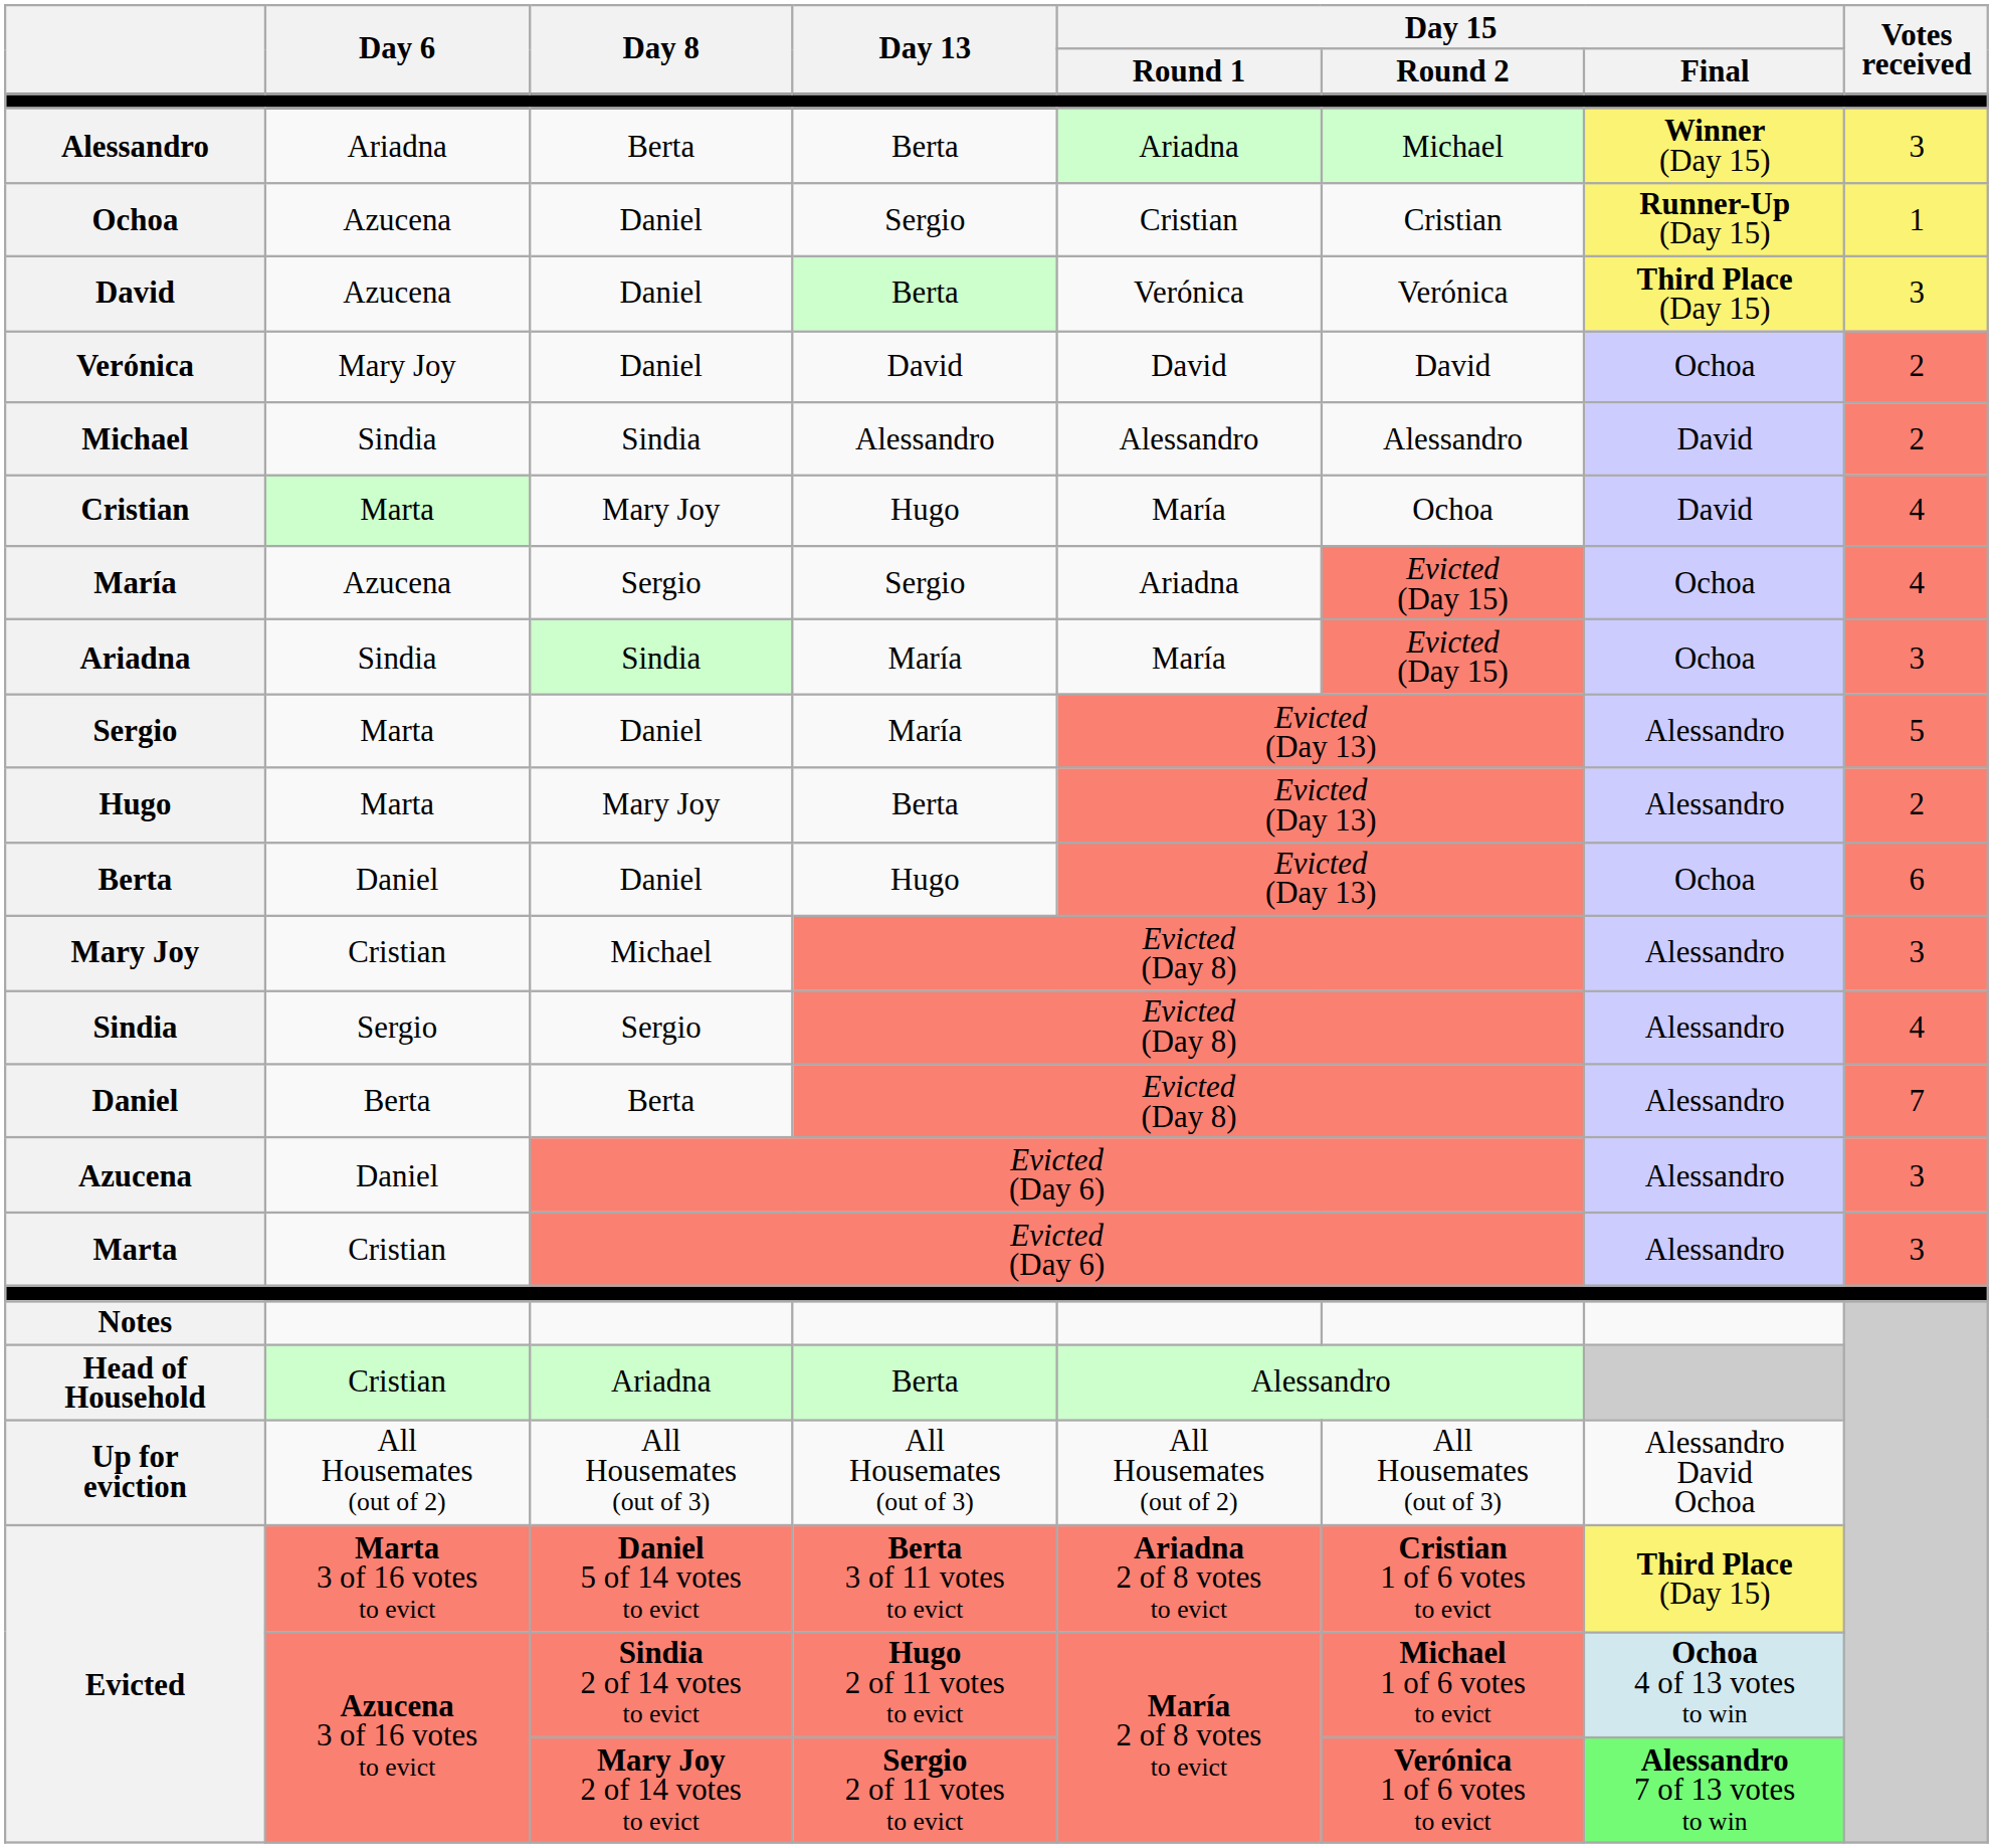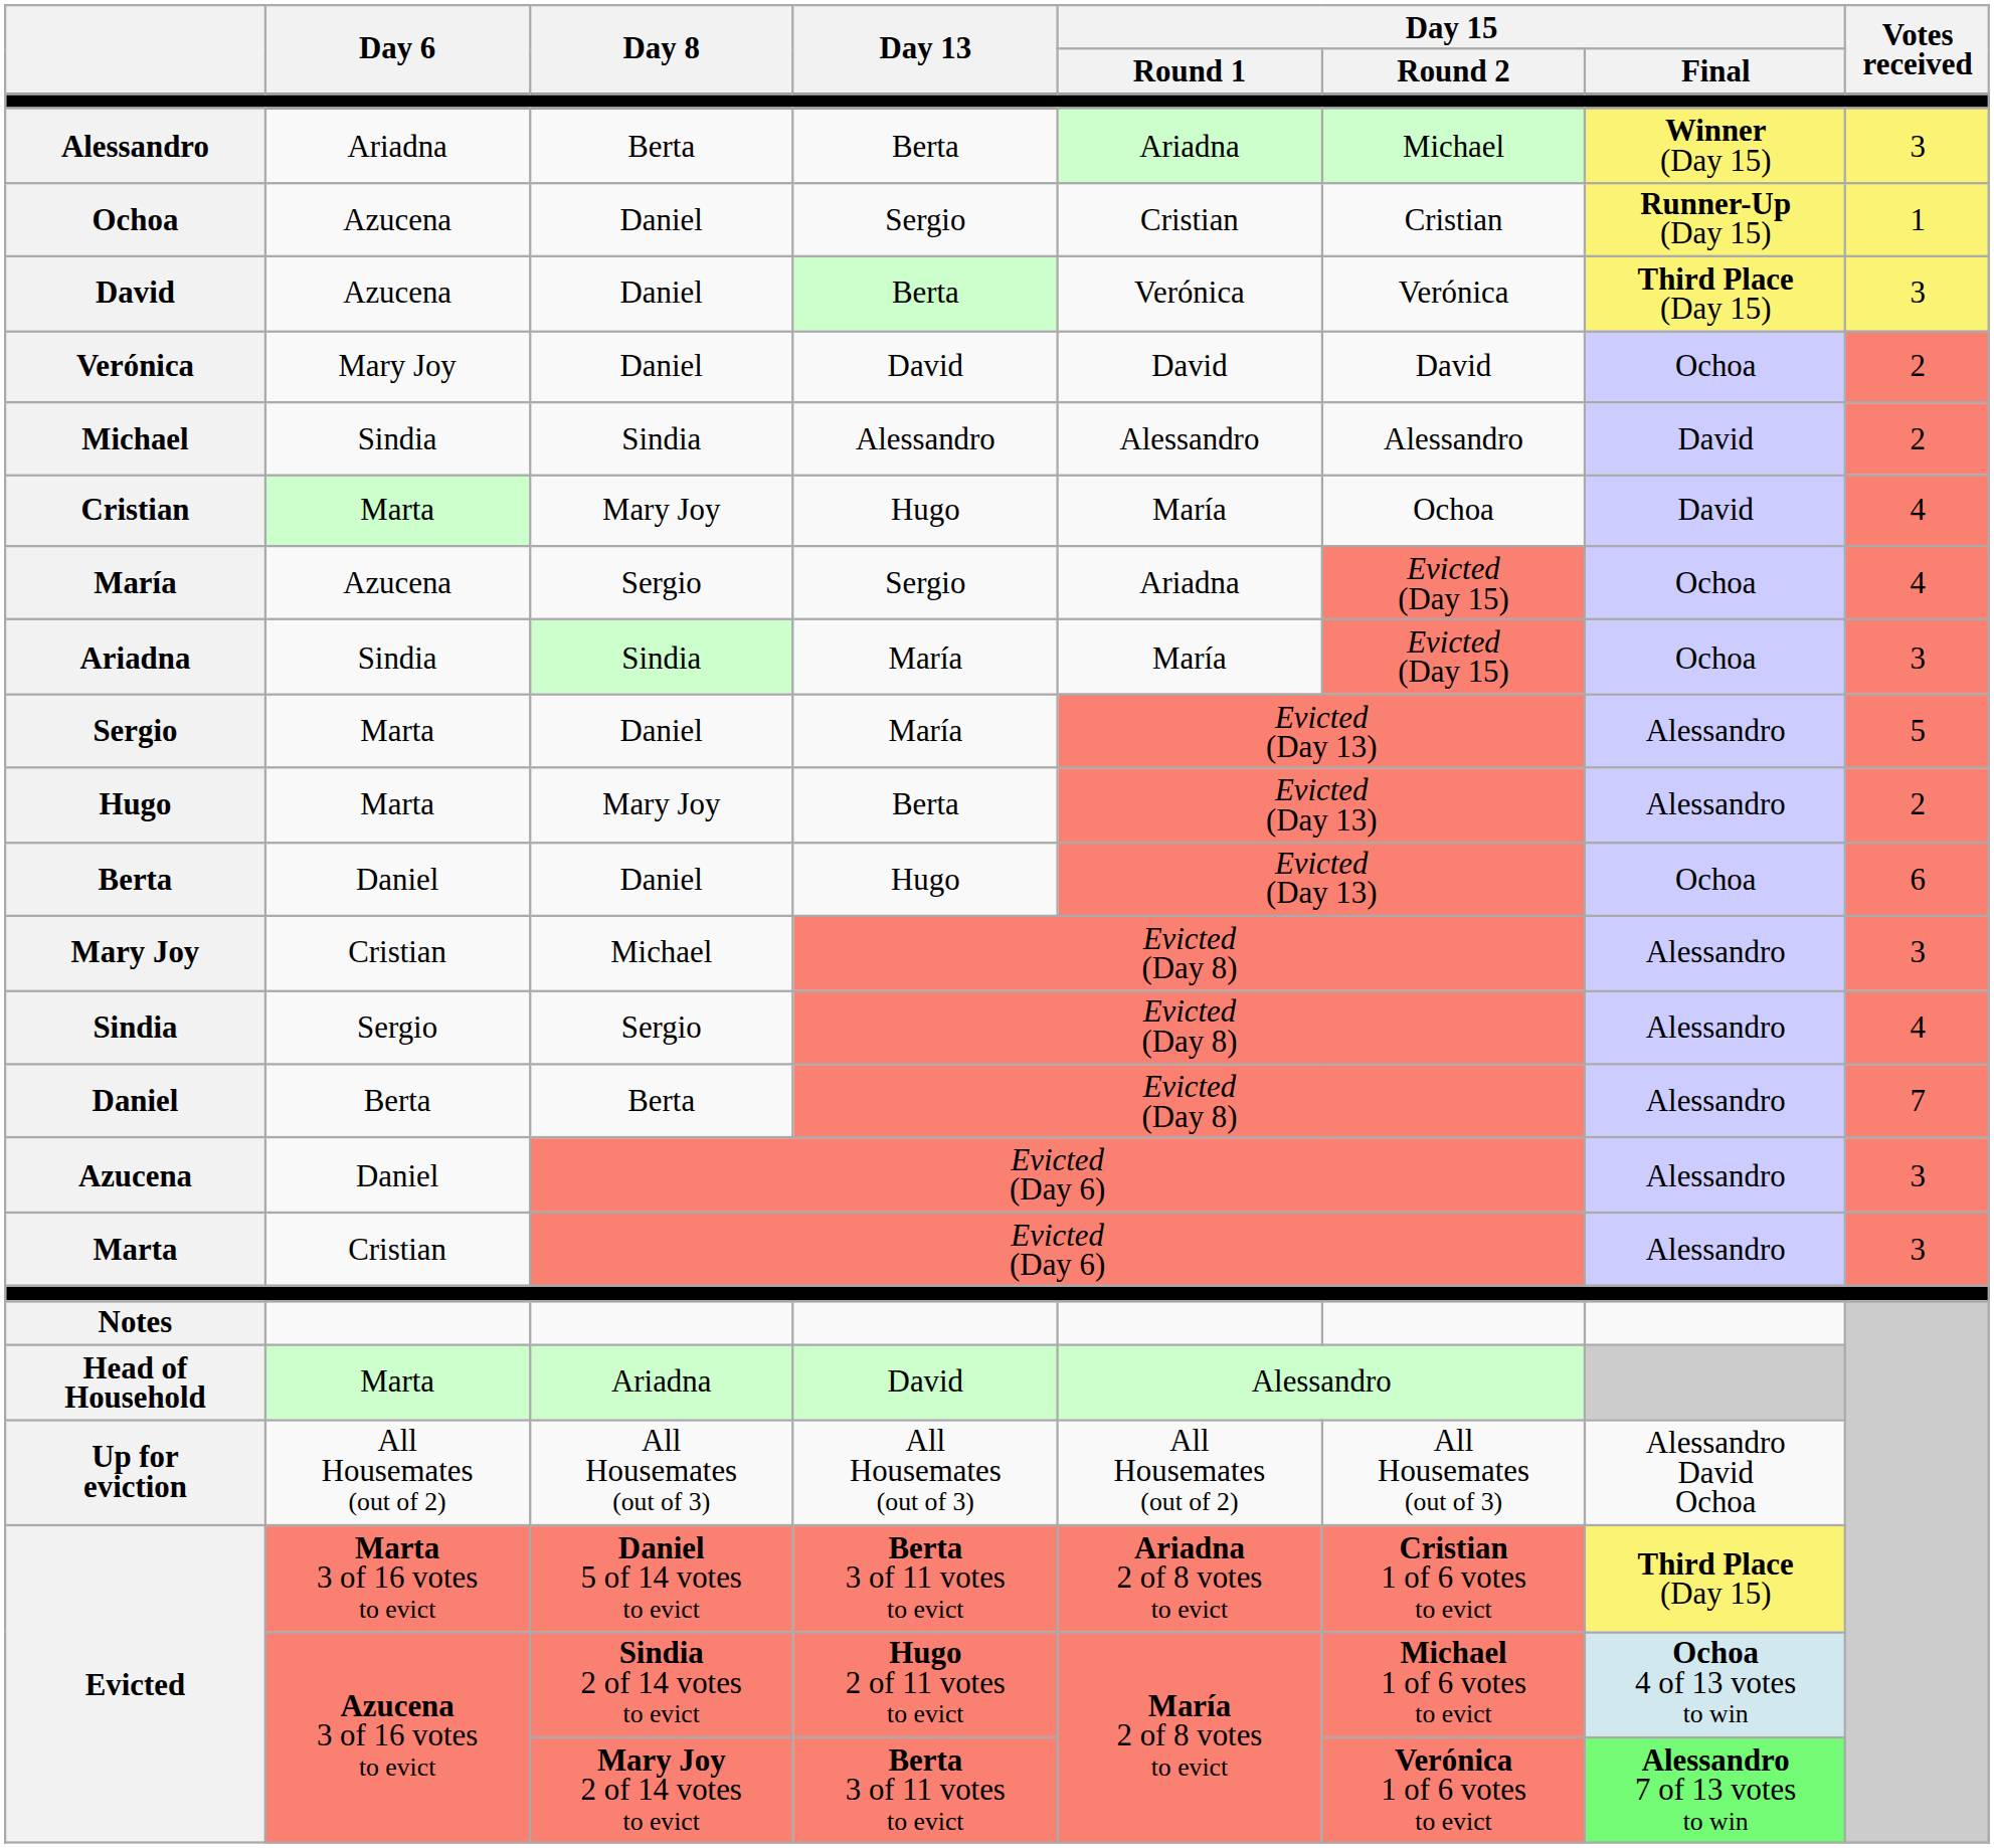Head of Household | Day 6: Cristian -> Marta
Head of Household | Day 13: Berta -> David
Evicted / Mary Joy 2 of 14 votes to evict | Day 13: Sergio 2 of 11 votes to evict -> Berta 3 of 11 votes to evict
